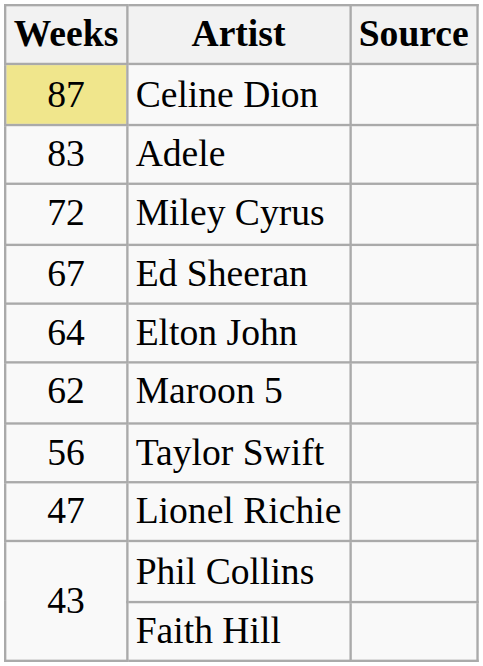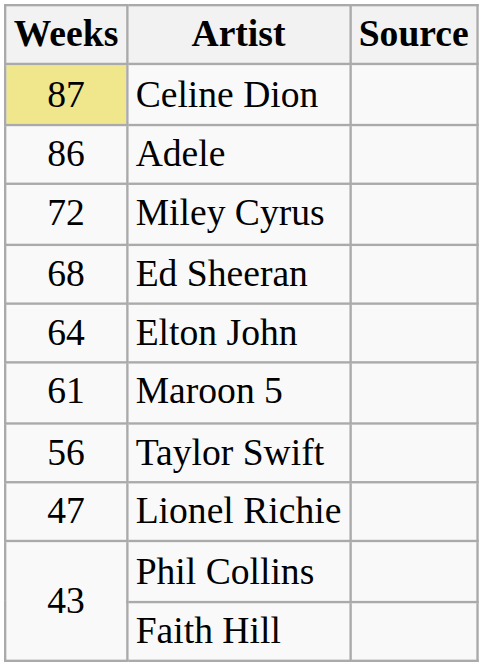Adele | Weeks: 83 -> 86
Ed Sheeran | Weeks: 67 -> 68
Maroon 5 | Weeks: 62 -> 61
